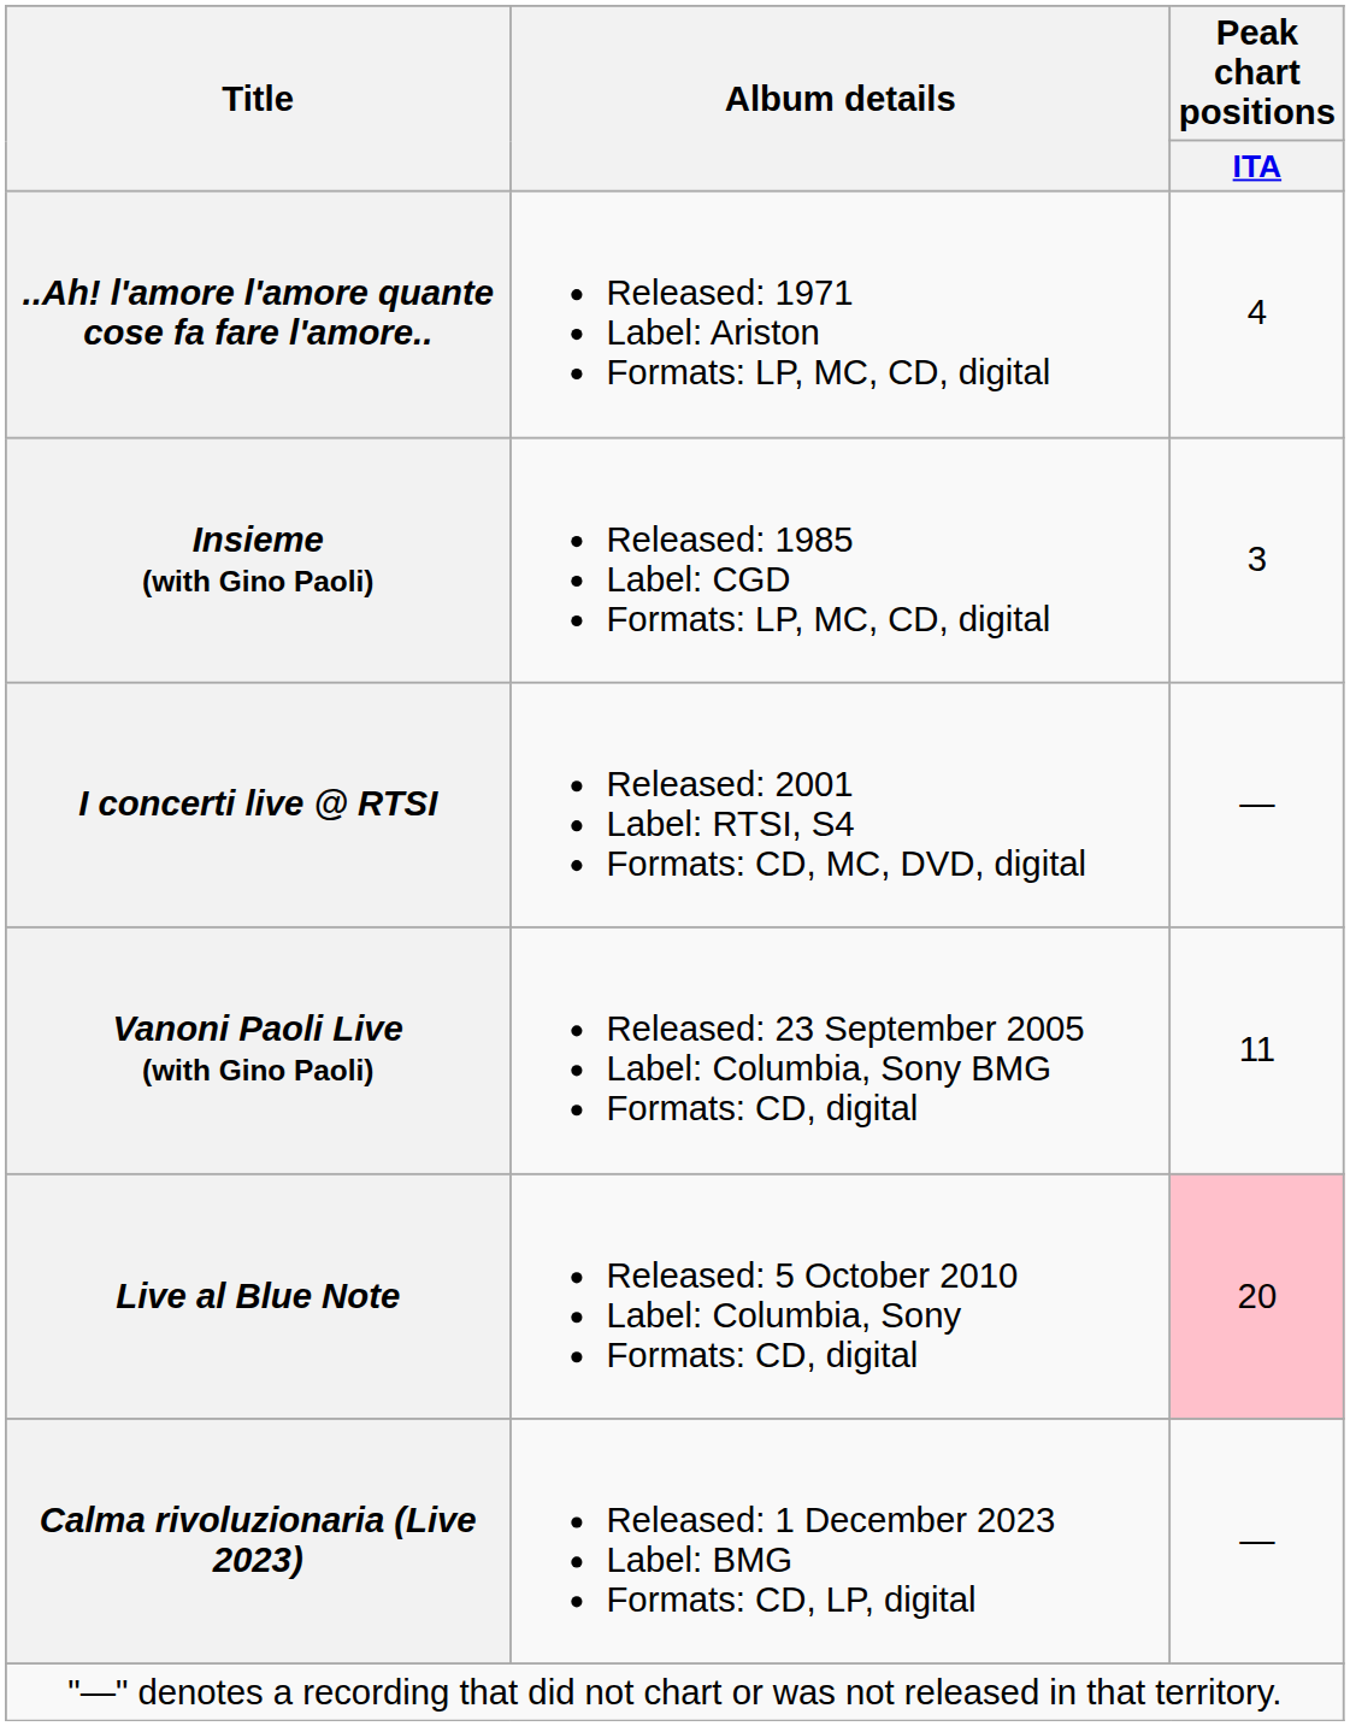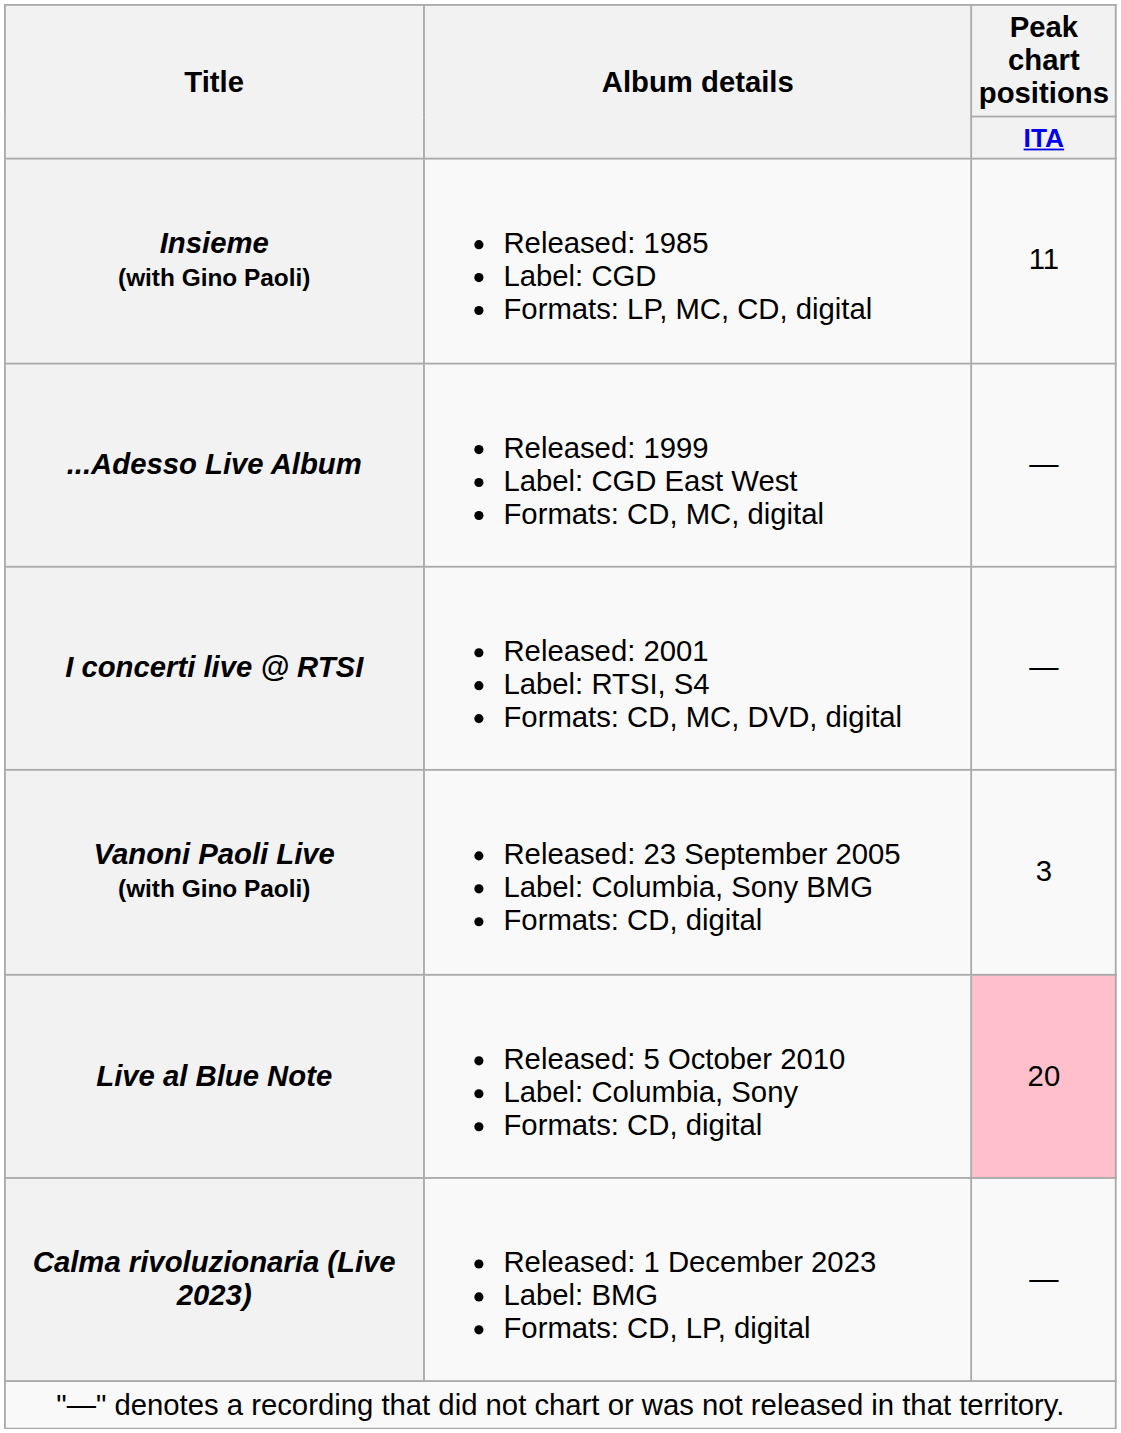- row: ..Ah! l'amore l'amore quante cose fa fare l'amore.. | Released: 1971 Label: Ariston Formats: LP, MC, CD, digital | 4
Insieme (with Gino Paoli) | Peak chart positions / ITA: 3 -> 11
+ row: ...Adesso Live Album | Released: 1999 Label: CGD East West Formats: CD, MC, digital | —
Vanoni Paoli Live (with Gino Paoli) | Peak chart positions / ITA: 11 -> 3
